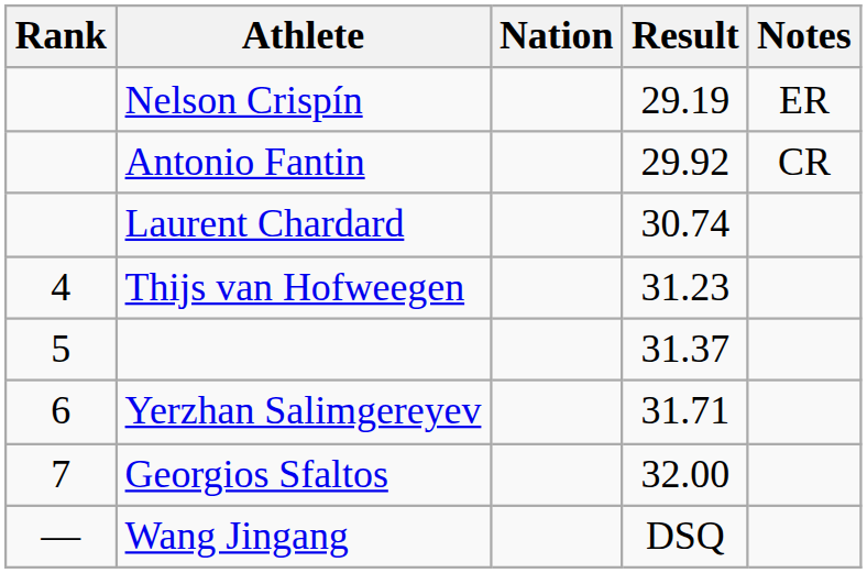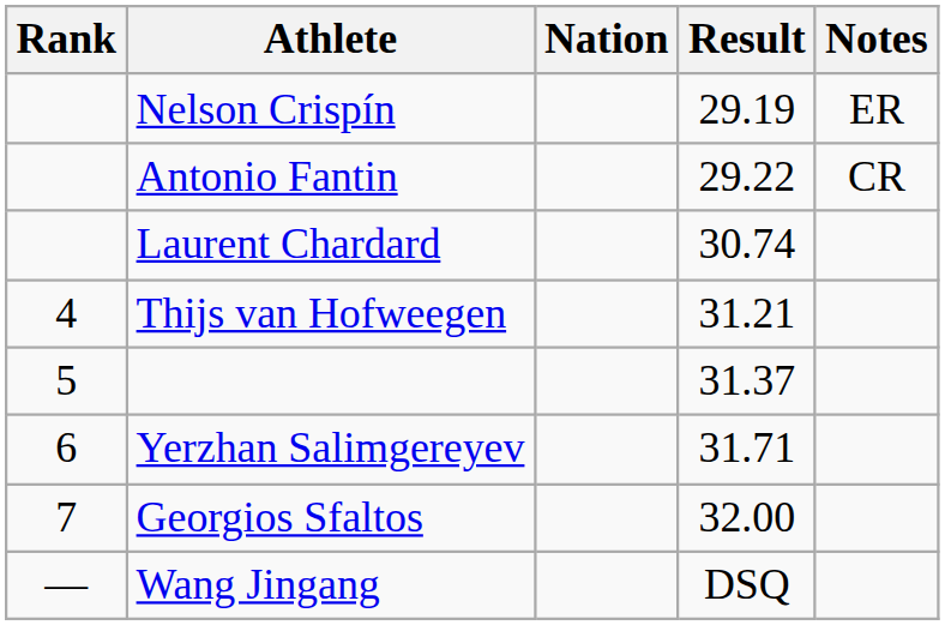Antonio Fantin | Result: 29.92 -> 29.22
Thijs van Hofweegen | Result: 31.23 -> 31.21
